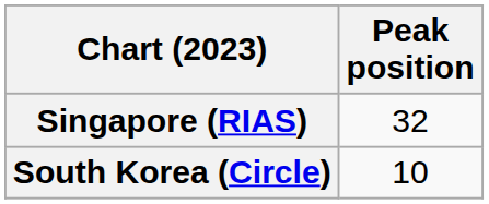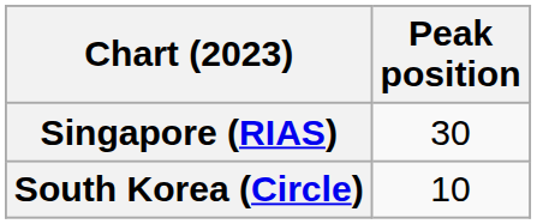Singapore (RIAS) | Peak position: 32 -> 30
